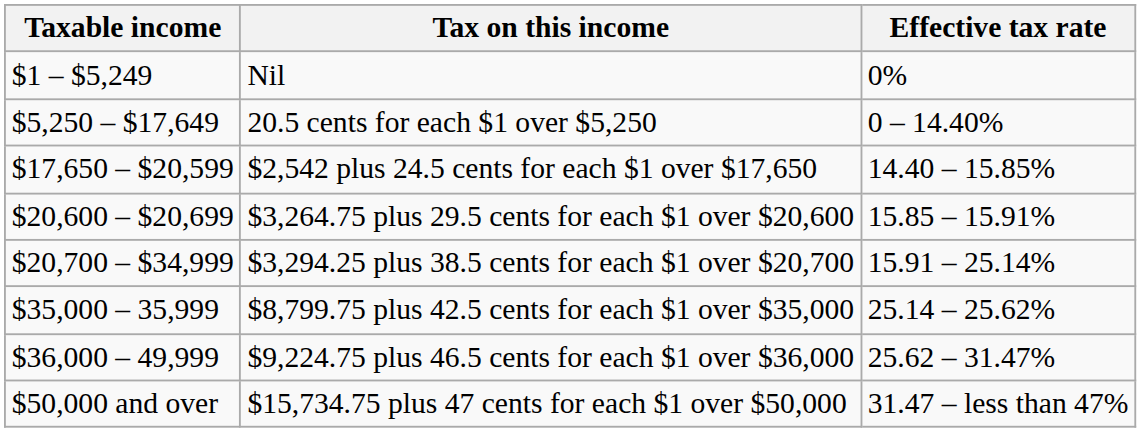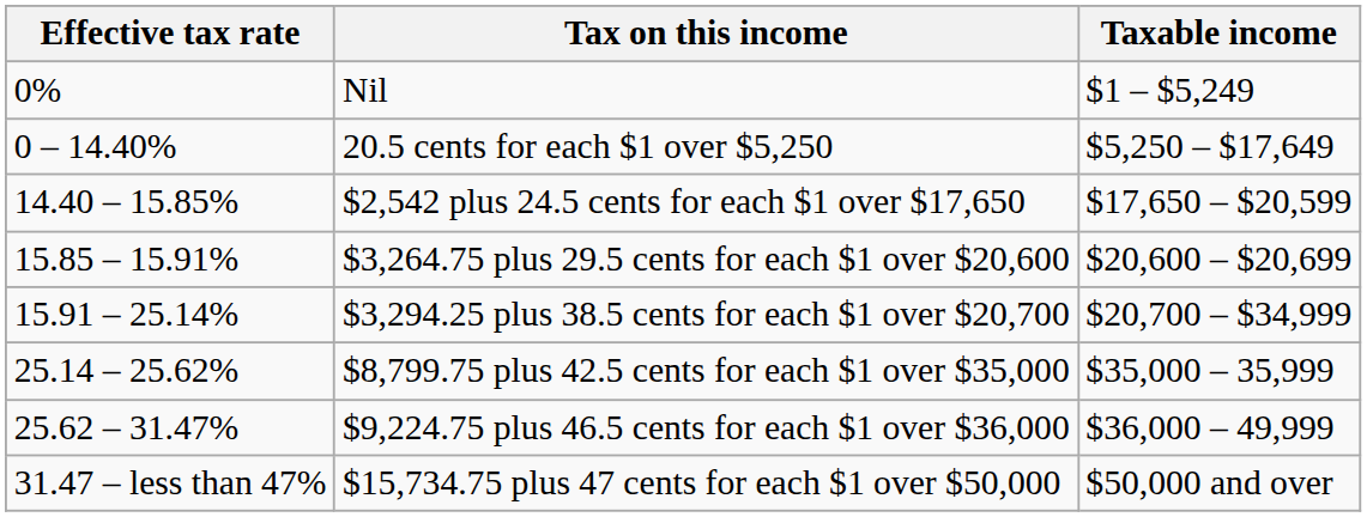columns swapped: Taxable income <-> Effective tax rate
